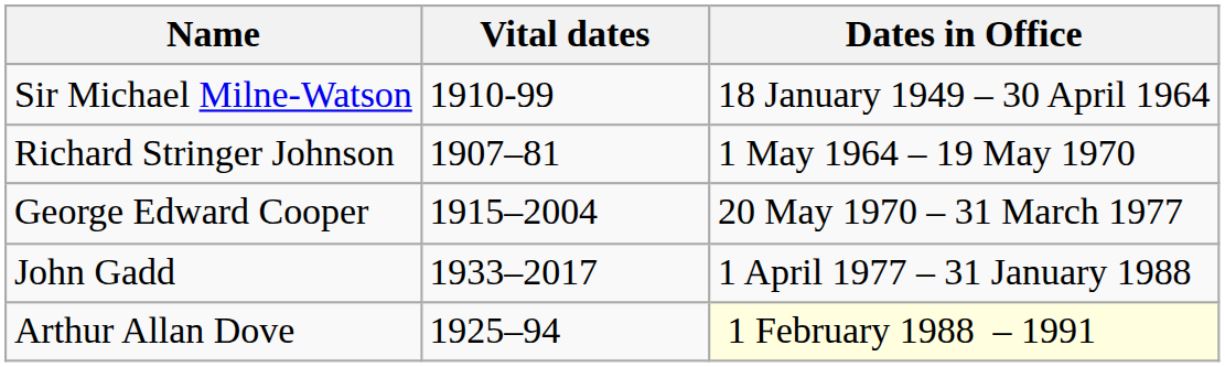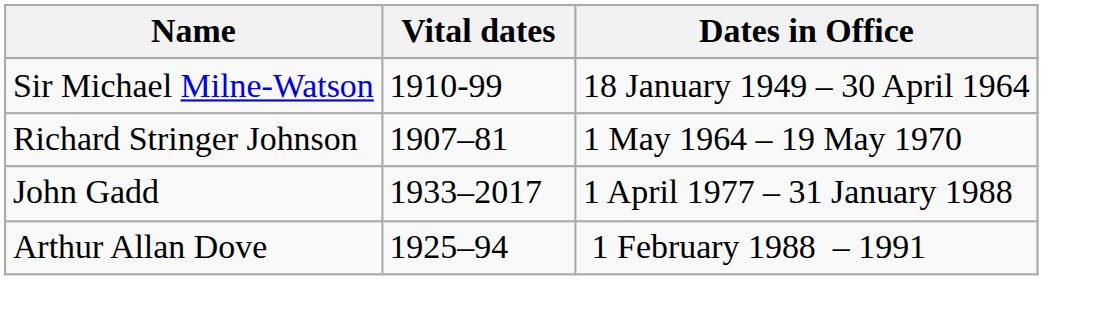- row: George Edward Cooper | 1915–2004 | 20 May 1970 – 31 March 1977
Arthur Allan Dove | Dates in Office: lightyellow background -> no background
